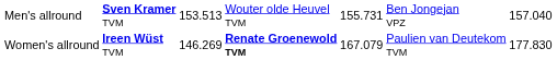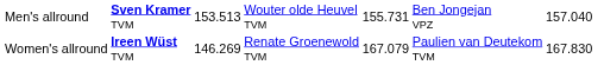Women's allround | column 4: bold -> normal
Women's allround | column 7: 177.830 -> 167.830
